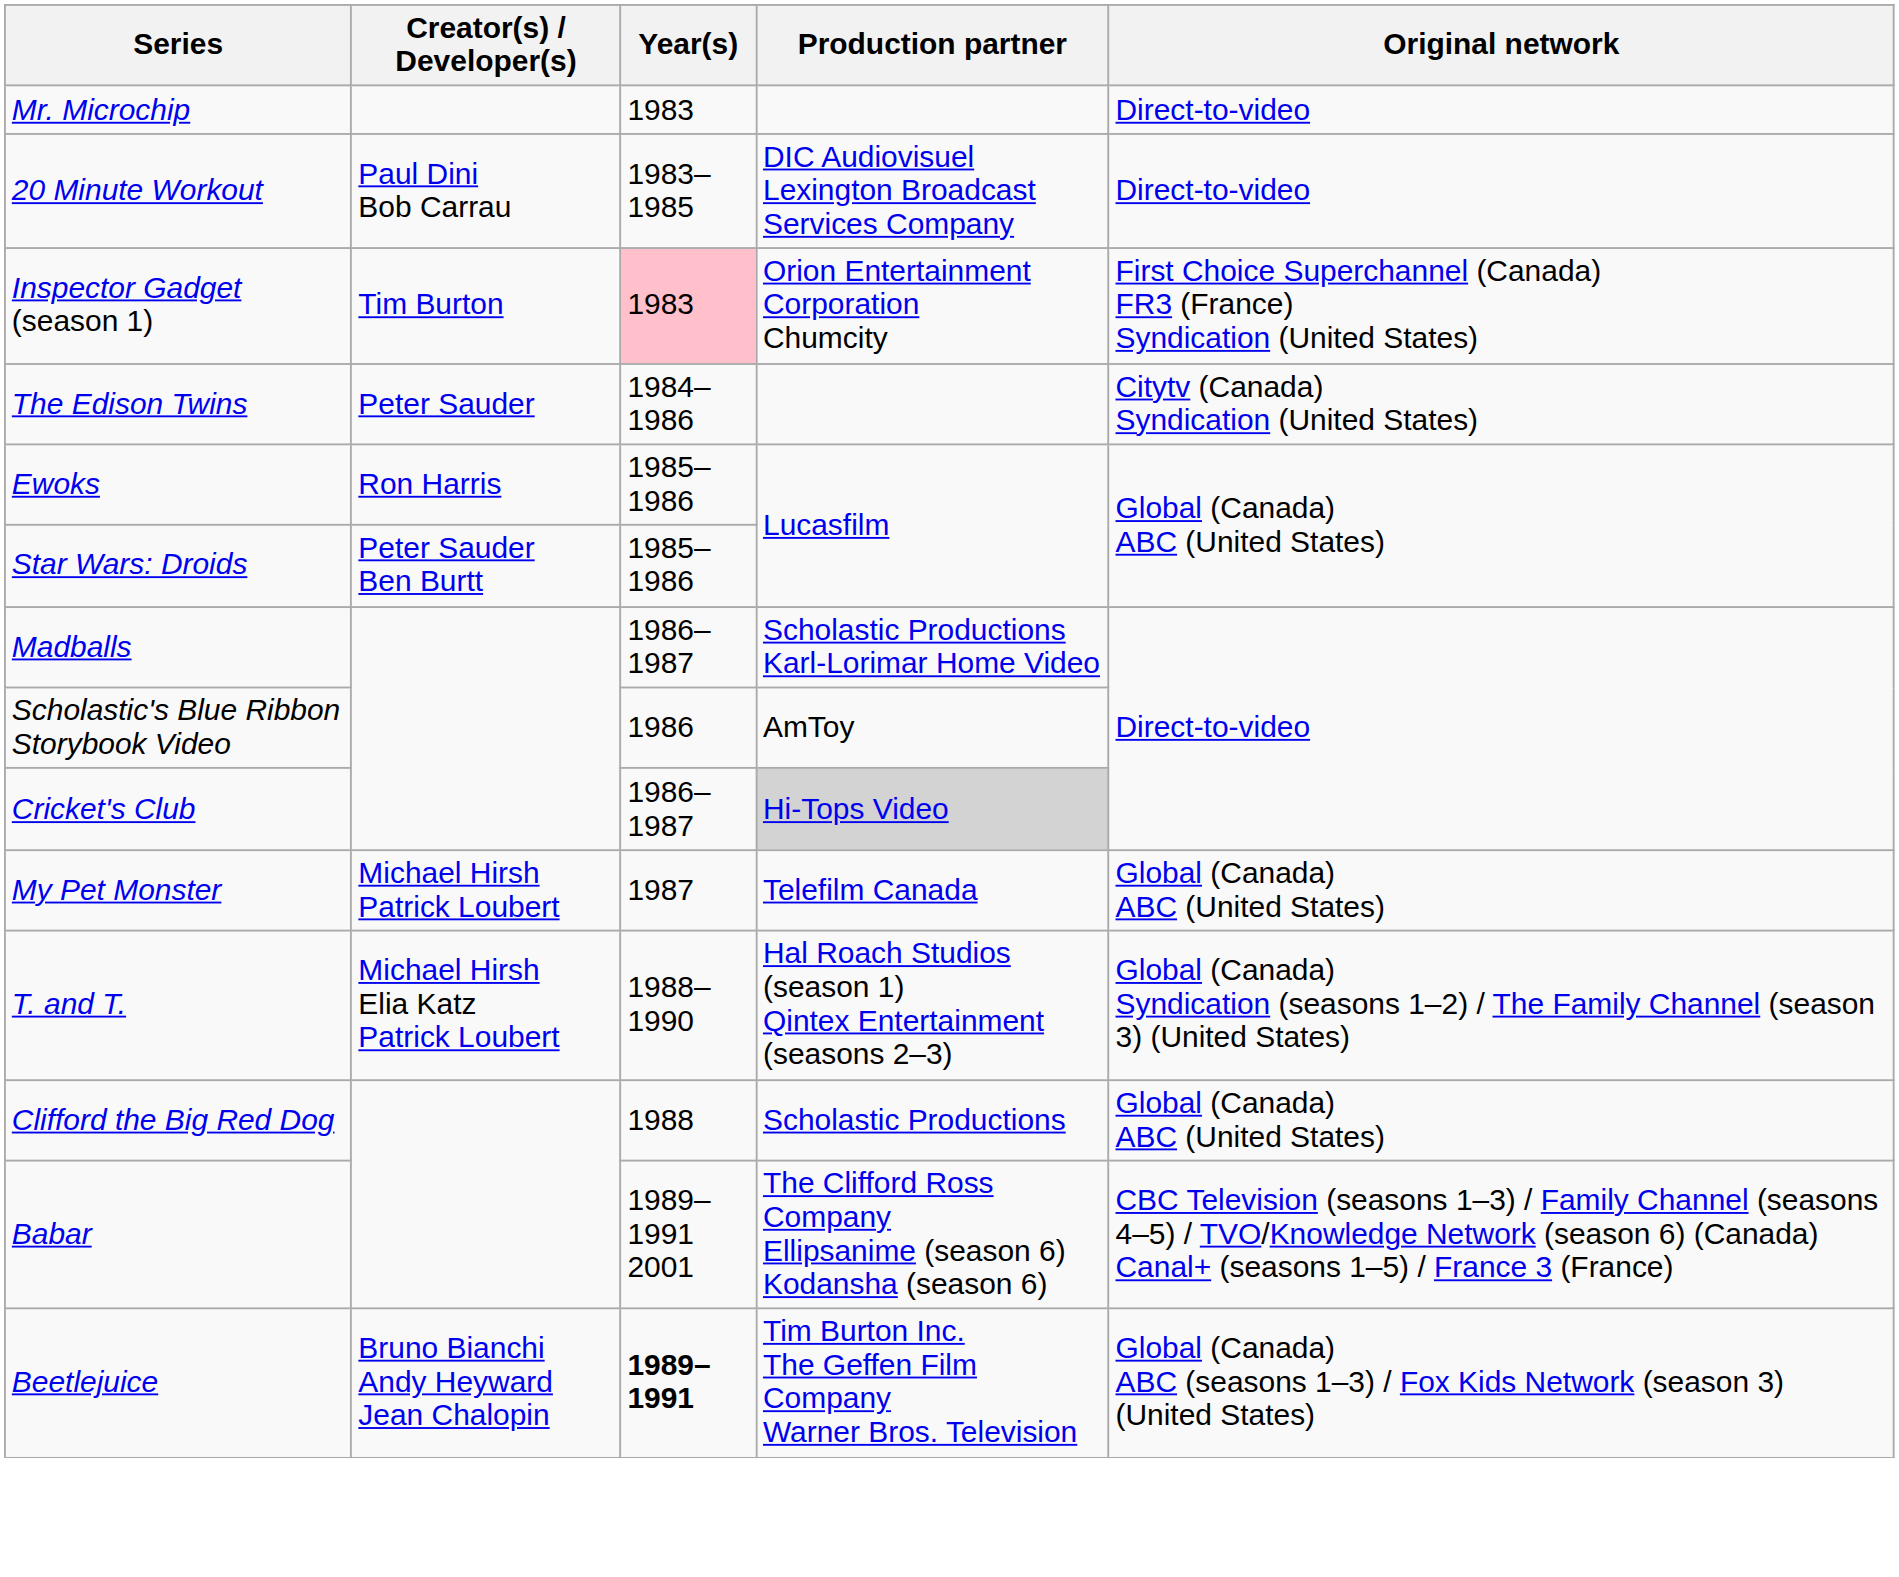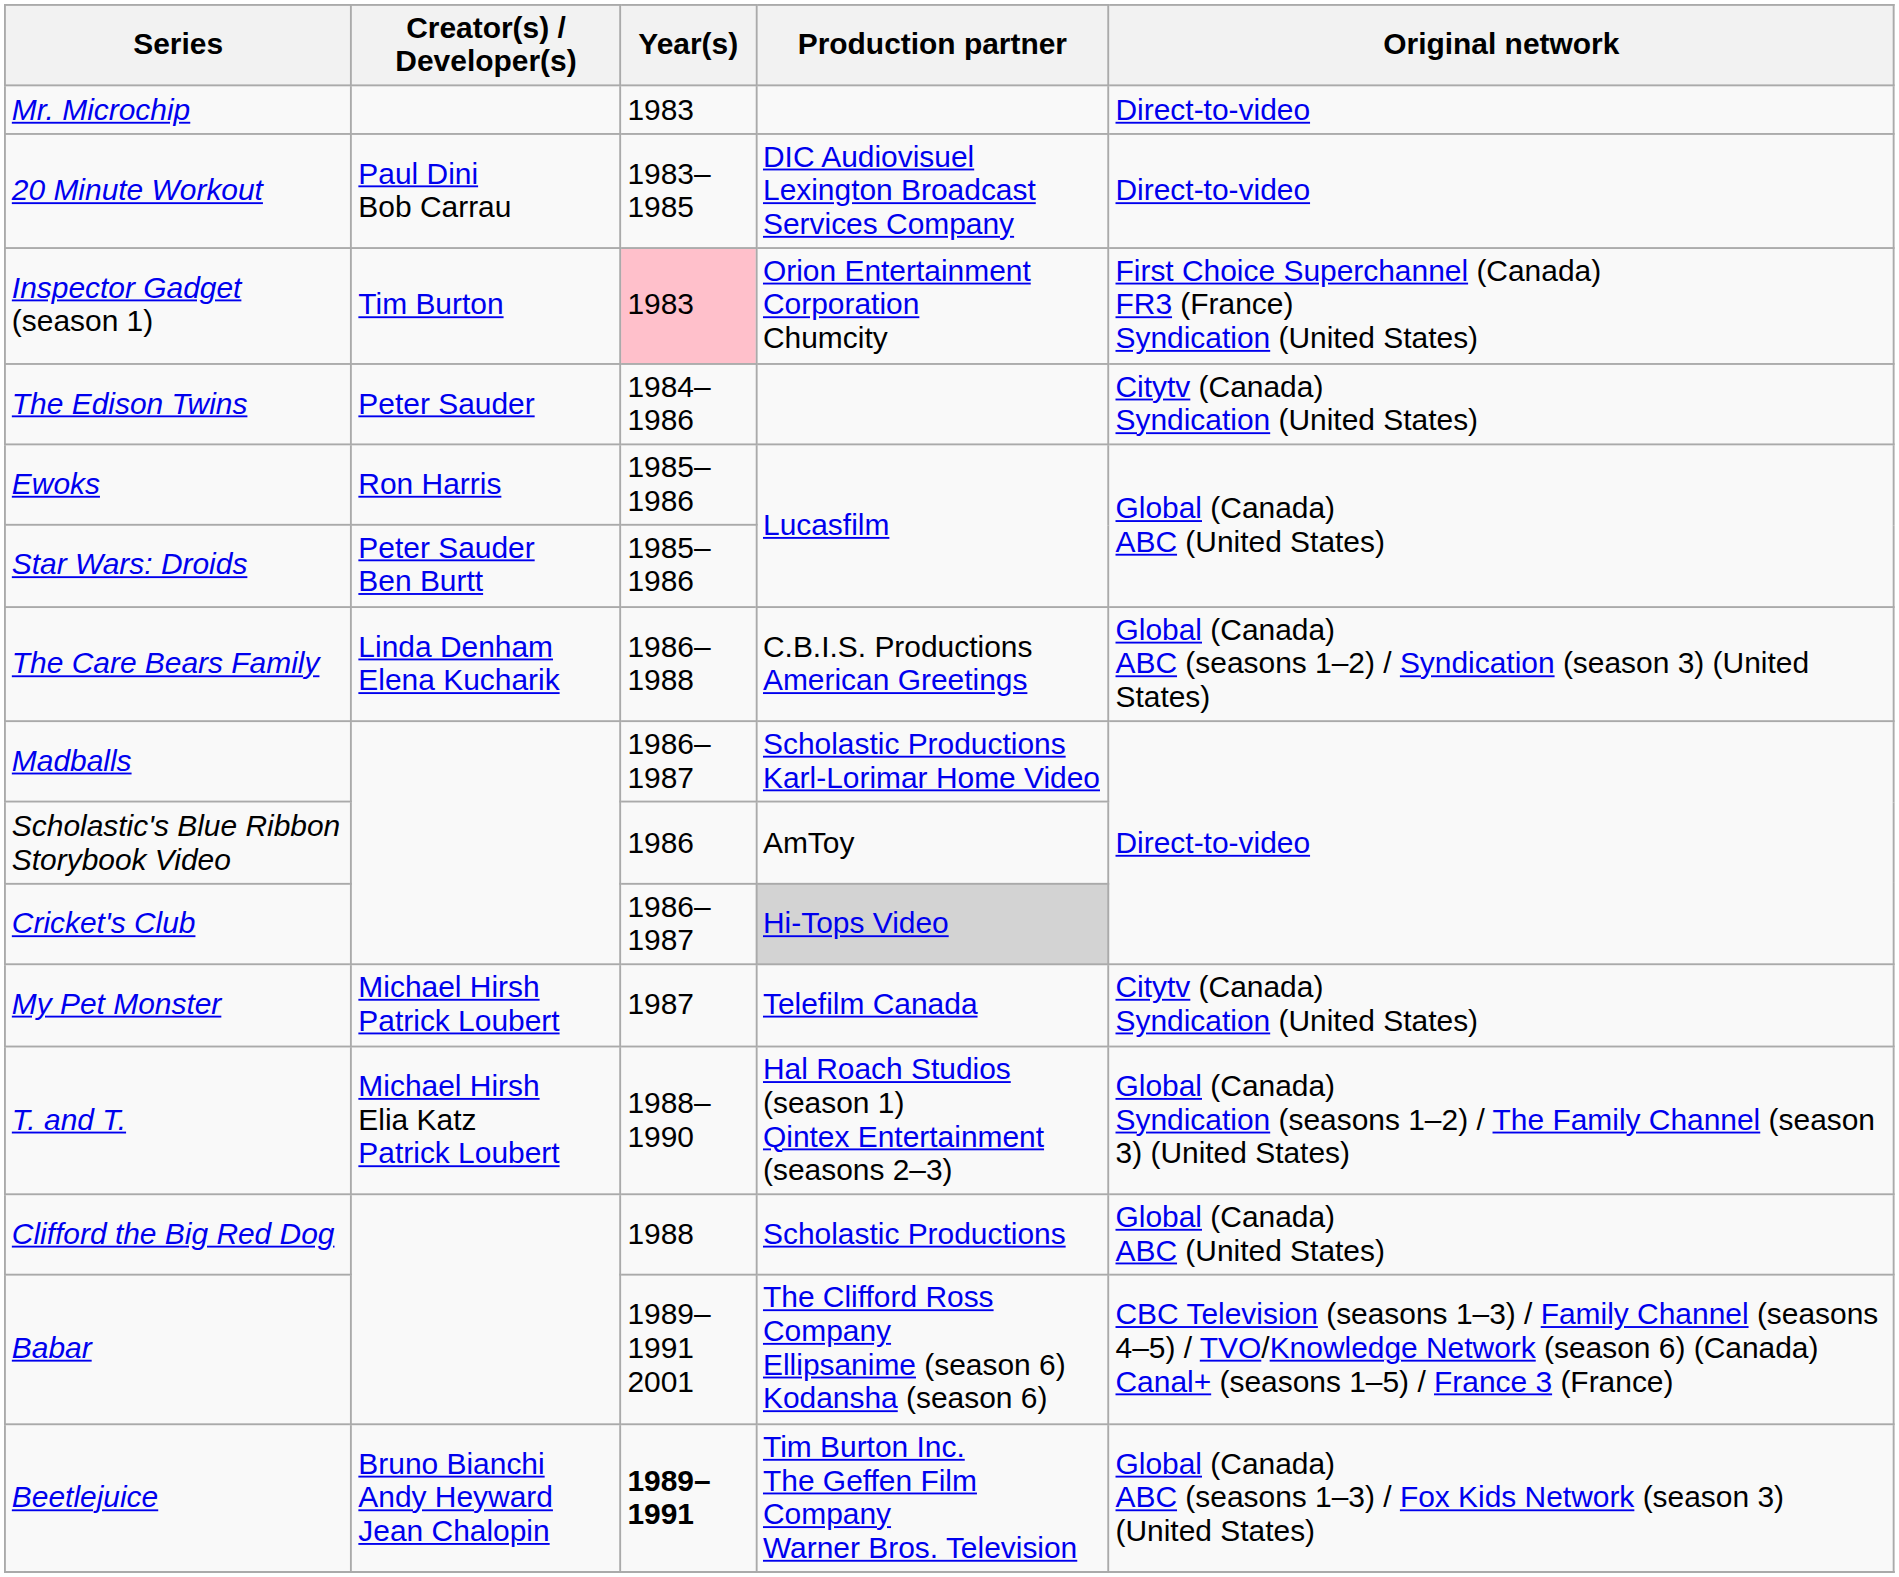+ row: The Care Bears Family | Linda Denham Elena Kucharik | 1986–1988 | C.B.I.S. Productions American Greetings | Global (Canada) ABC (seasons 1–2) / Syndication (season 3) (United States)
My Pet Monster | Original network: Global (Canada) ABC (United States) -> Citytv (Canada) Syndication (United States)
